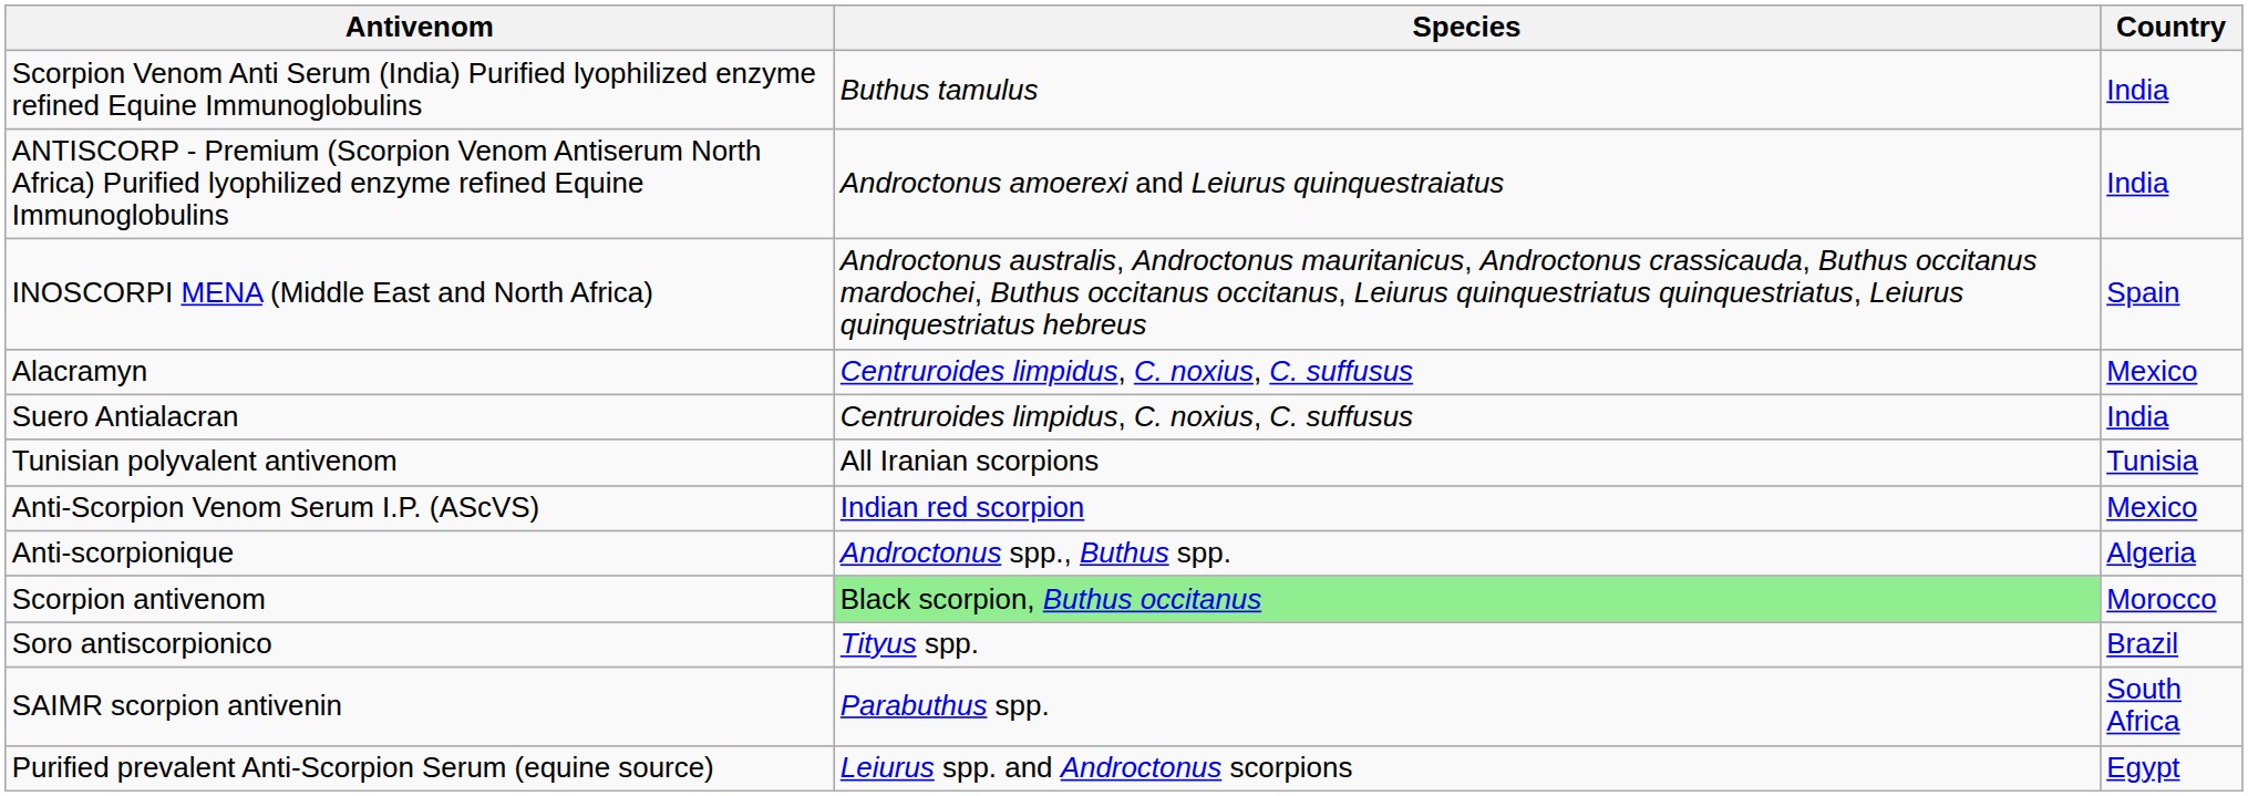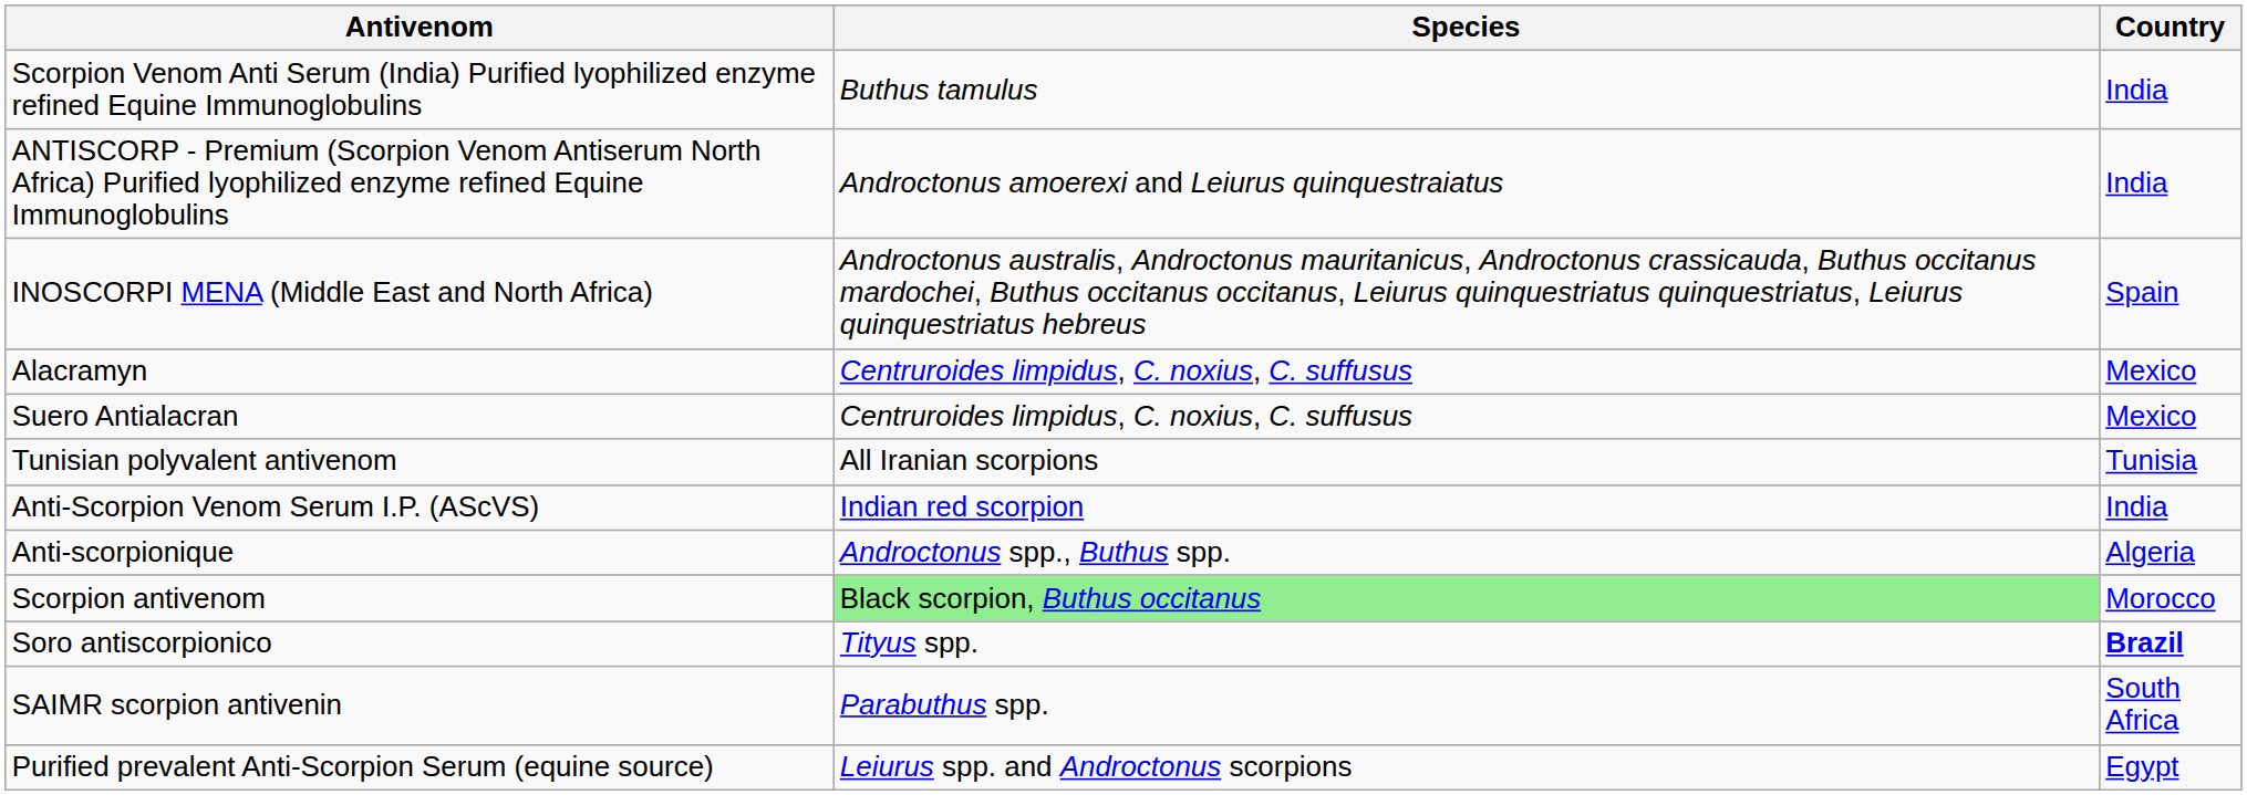Suero Antialacran | Country: India -> Mexico
Anti-Scorpion Venom Serum I.P. (AScVS) | Country: Mexico -> India
Soro antiscorpionico | Country: normal -> bold
